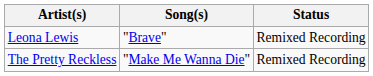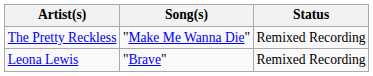rows swapped: Leona Lewis <-> The Pretty Reckless
